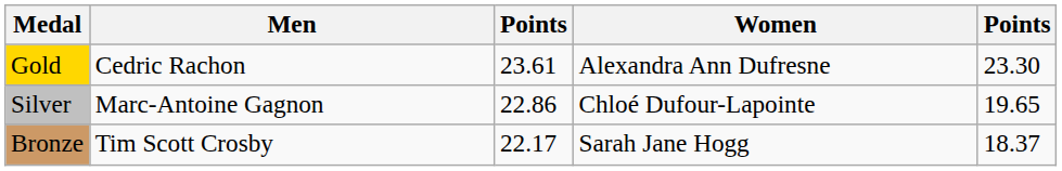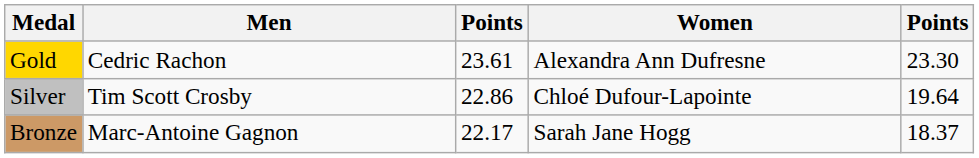Silver | Men: Marc-Antoine Gagnon -> Tim Scott Crosby
Silver | column 5: 19.65 -> 19.64
Bronze | Men: Tim Scott Crosby -> Marc-Antoine Gagnon
